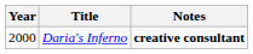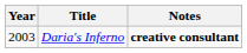Daria's Inferno | Year: 2000 -> 2003
